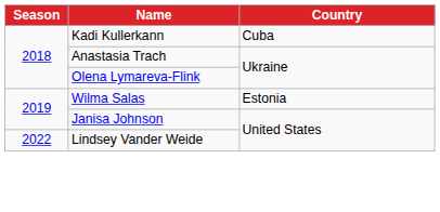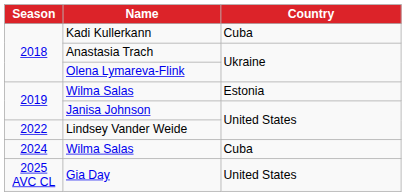+ row: 2024 | Wilma Salas | Cuba
+ row: 2025 AVC CL | Gia Day | United States
